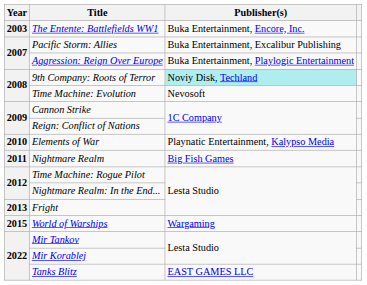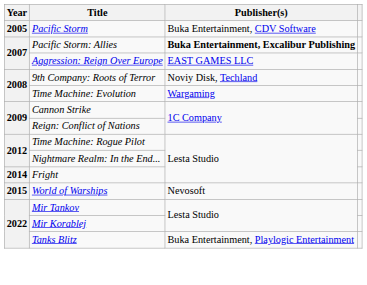- row: 2003 | The Entente: Battlefields WW1 | Buka Entertainment, Encore, Inc.
+ row: 2005 | Pacific Storm | Buka Entertainment, CDV Software
Pacific Storm: Allies | Publisher(s): normal -> bold
Aggression: Reign Over Europe | Publisher(s): Buka Entertainment, Playlogic Entertainment -> EAST GAMES LLC
9th Company: Roots of Terror | Publisher(s): paleturquoise background -> no background
Time Machine: Evolution | Publisher(s): Nevosoft -> Wargaming
- row: 2010 | Elements of War | Playnatic Entertainment, Kalypso Media
- row: 2011 | Nightmare Realm | Big Fish Games
Fright | Year: 2013 -> 2014
World of Warships | Publisher(s): Wargaming -> Nevosoft
Tanks Blitz | Publisher(s): EAST GAMES LLC -> Buka Entertainment, Playlogic Entertainment
